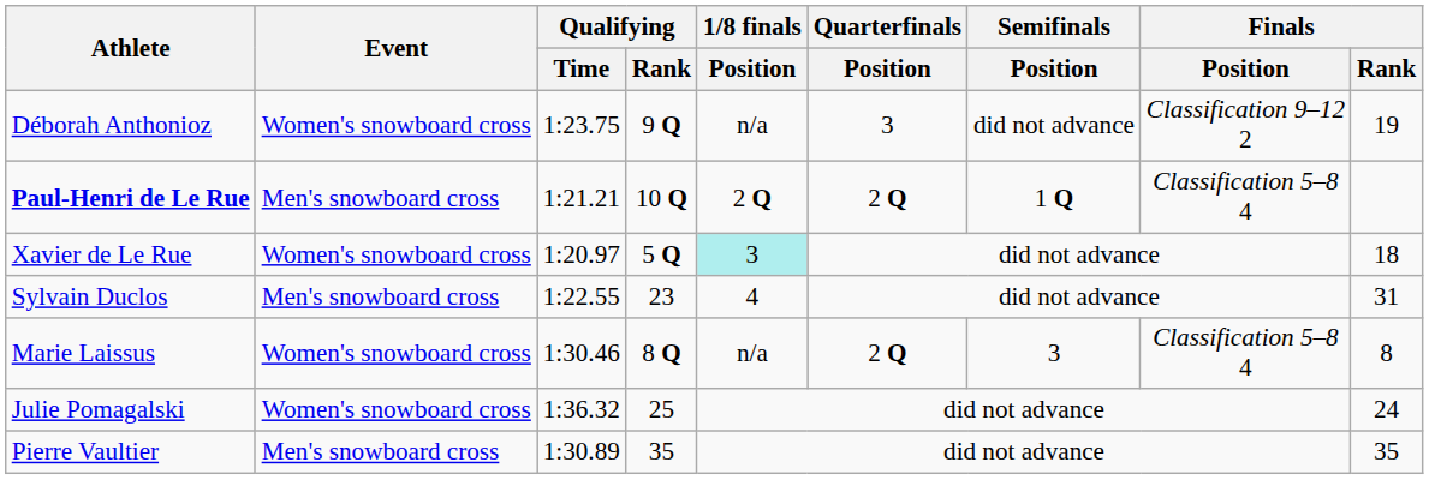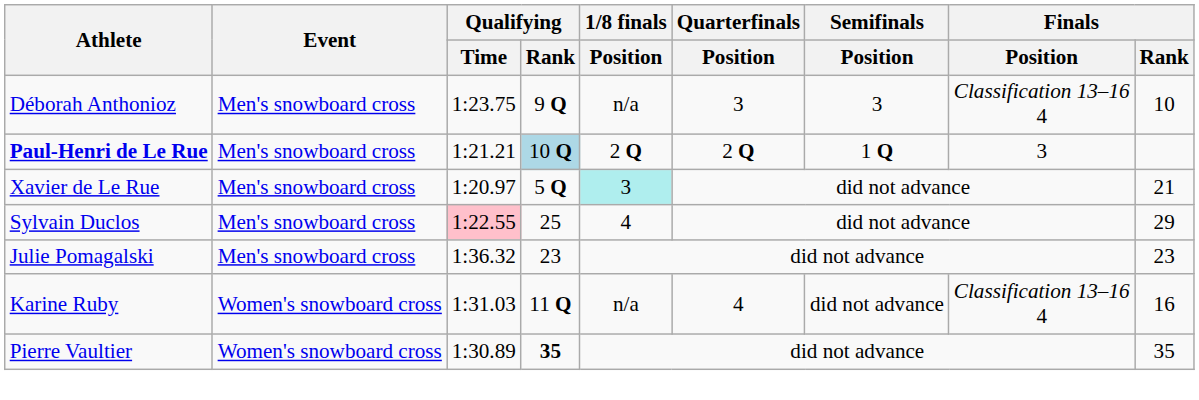Déborah Anthonioz | Event: Women's snowboard cross -> Men's snowboard cross
Déborah Anthonioz | Semifinals / Position: did not advance -> 3
Déborah Anthonioz | Finals / Position: Classification 9–12 2 -> Classification 13–16 4
Déborah Anthonioz | Finals / Rank: 19 -> 10
Paul-Henri de Le Rue | Qualifying / Rank: no background -> lightblue background
Paul-Henri de Le Rue | Finals / Position: Classification 5–8 4 -> 3
Xavier de Le Rue | Event: Women's snowboard cross -> Men's snowboard cross
Xavier de Le Rue | Finals / Rank: 18 -> 21
Sylvain Duclos | Qualifying / Time: no background -> pink background
Sylvain Duclos | Qualifying / Rank: 23 -> 25
Sylvain Duclos | Finals / Rank: 31 -> 29
- row: Marie Laissus | Women's snowboard cross | 1:30.46 | 8 Q | n/a | 2 Q | 3 | Classification 5–8 4 | 8
Julie Pomagalski | Event: Women's snowboard cross -> Men's snowboard cross
Julie Pomagalski | Qualifying / Rank: 25 -> 23
Julie Pomagalski | Finals / Rank: 24 -> 23
+ row: Karine Ruby | Women's snowboard cross | 1:31.03 | 11 Q | n/a | 4 | did not advance | Classification 13–16 4 | 16
Pierre Vaultier | Event: Men's snowboard cross -> Women's snowboard cross
Pierre Vaultier | Qualifying / Rank: normal -> bold
